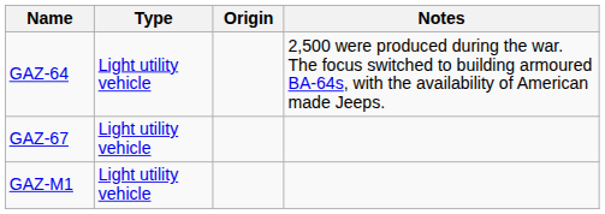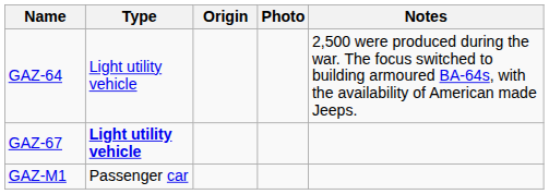+ column: Photo
GAZ-67 | Type: normal -> bold
GAZ-M1 | Type: Light utility vehicle -> Passenger car
